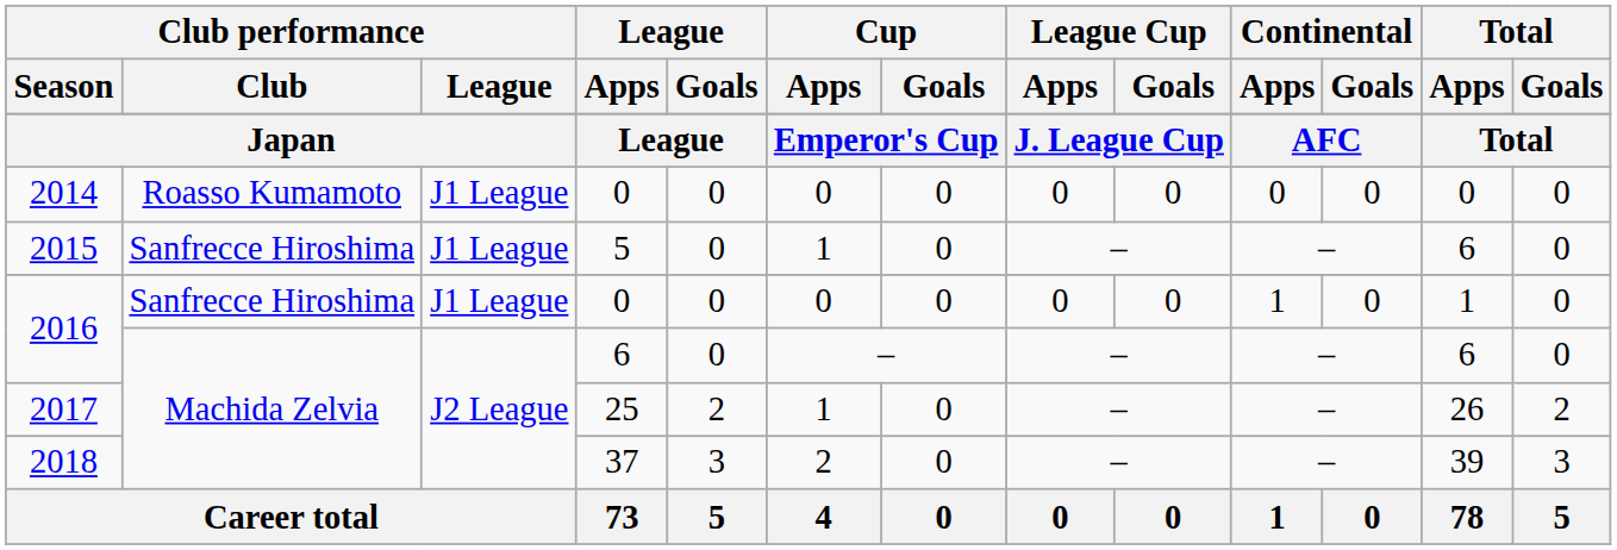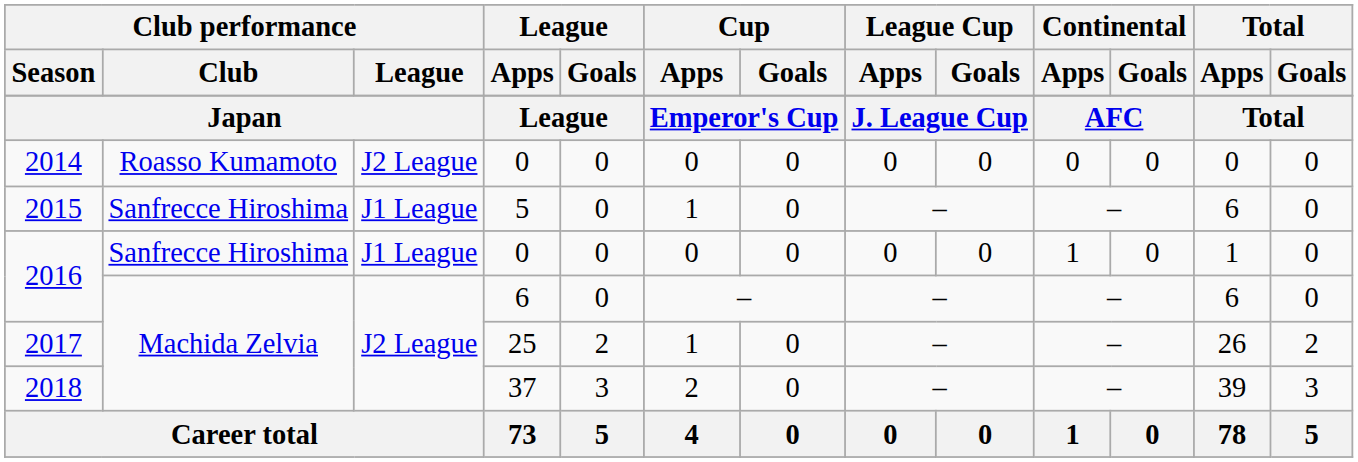2014 | Club performance / League: J1 League -> J2 League
